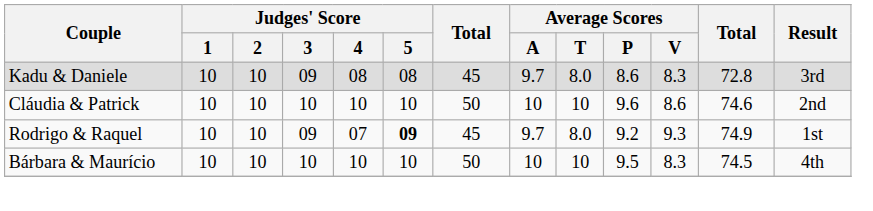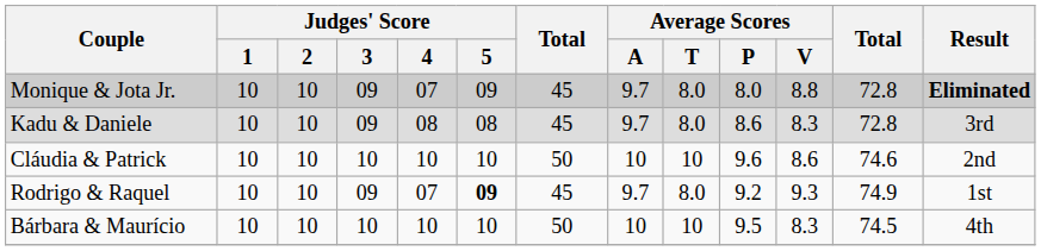+ row: Monique & Jota Jr. | 10 | 10 | 09 | 07 | 09 | 45 | 9.7 | 8.0 | 8.0 | 8.8 | 72.8 | Eliminated
